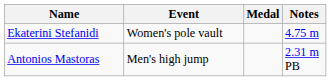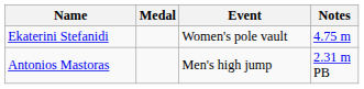columns swapped: Event <-> Medal
